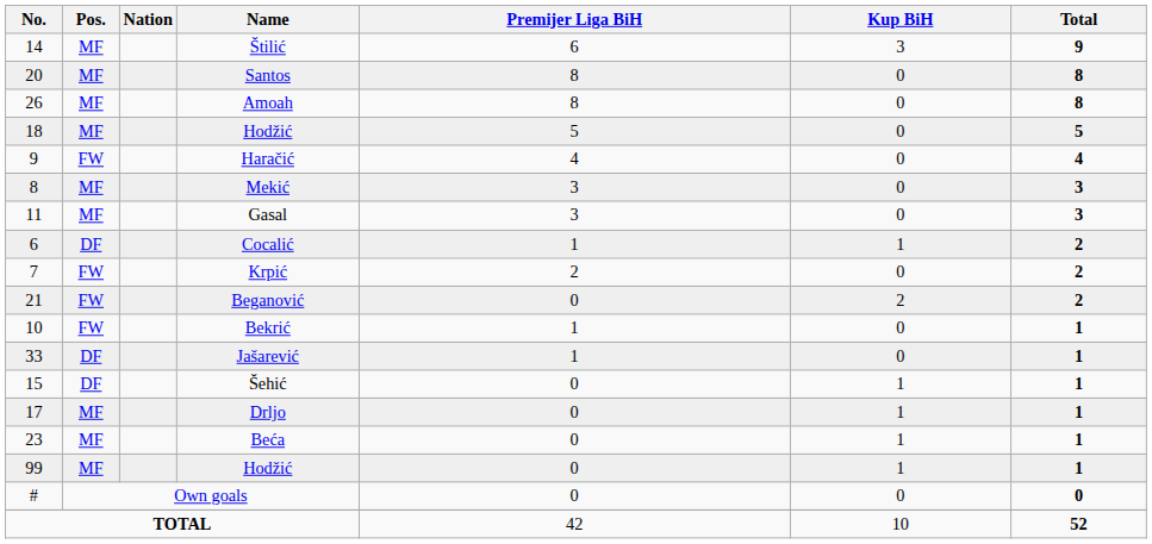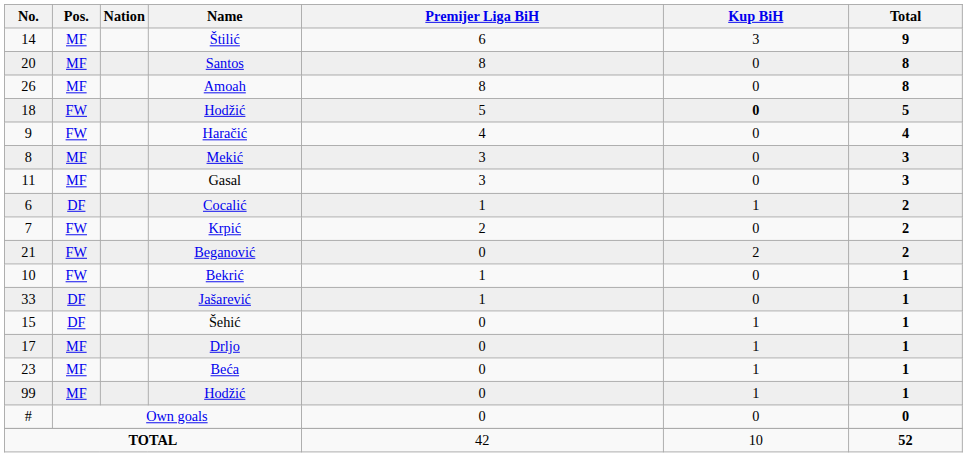18 / Hodžić | Pos.: MF -> FW
18 / Hodžić | Kup BiH: normal -> bold
